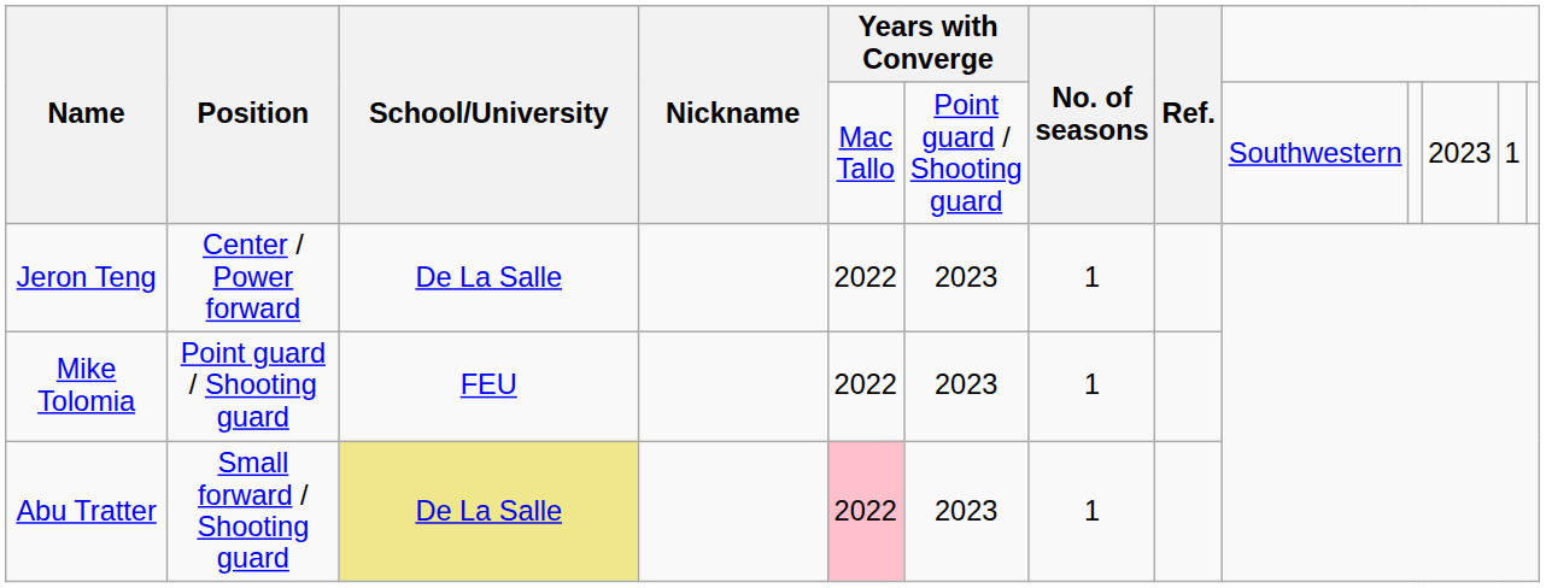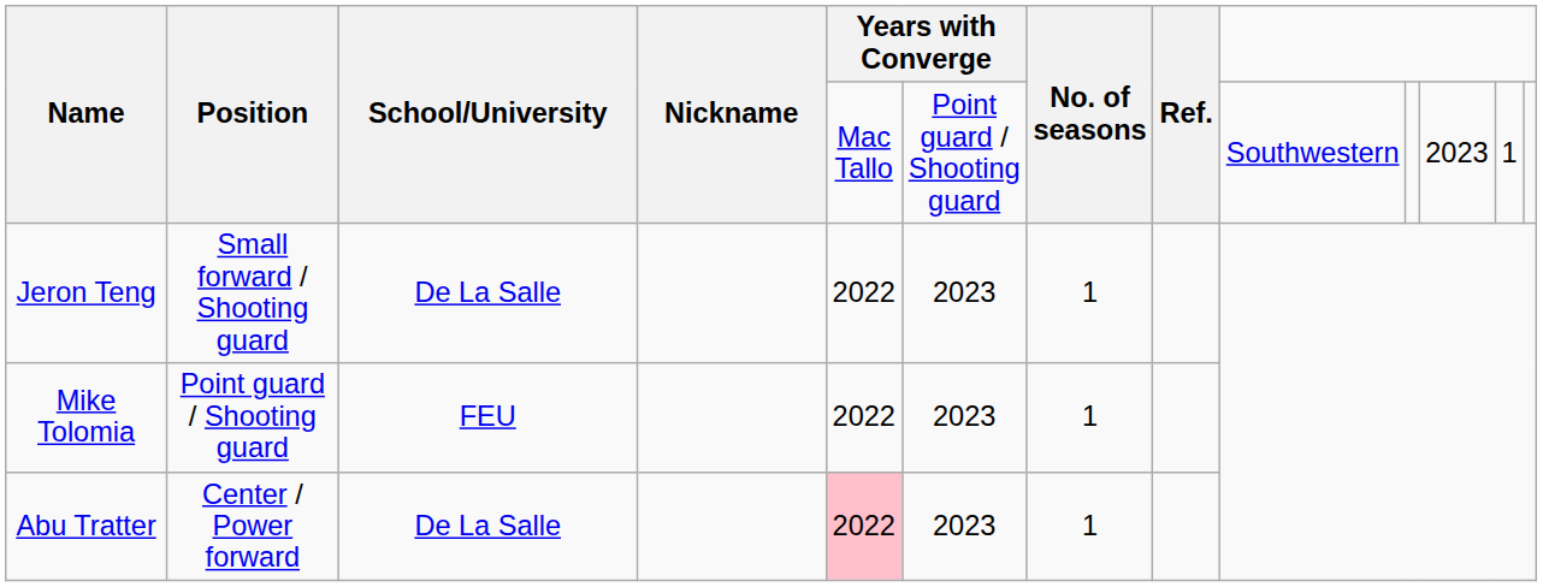Jeron Teng | Position: Center / Power forward -> Small forward / Shooting guard
Abu Tratter | Position: Small forward / Shooting guard -> Center / Power forward
Abu Tratter | School/University: khaki background -> no background
